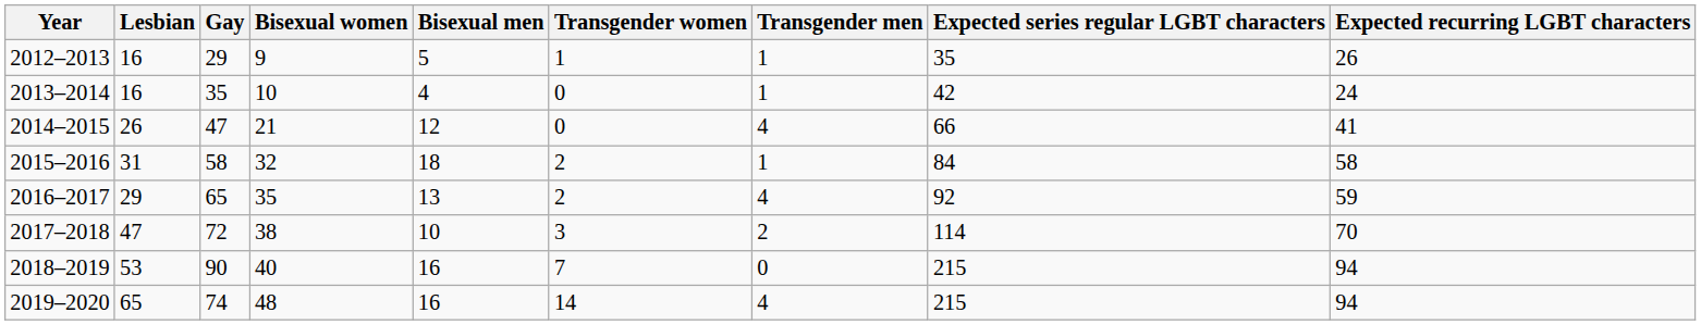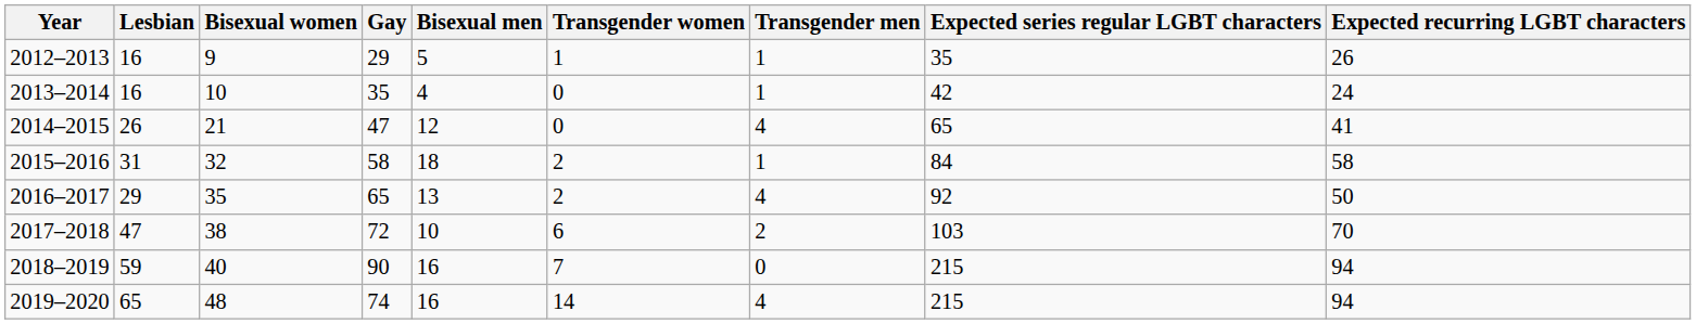columns swapped: Gay <-> Bisexual women
2014–2015 | Expected series regular LGBT characters: 66 -> 65
2016–2017 | Expected recurring LGBT characters: 59 -> 50
2017–2018 | Transgender women: 3 -> 6
2017–2018 | Expected series regular LGBT characters: 114 -> 103
2018–2019 | Lesbian: 53 -> 59
